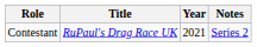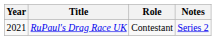columns swapped: Year <-> Role
